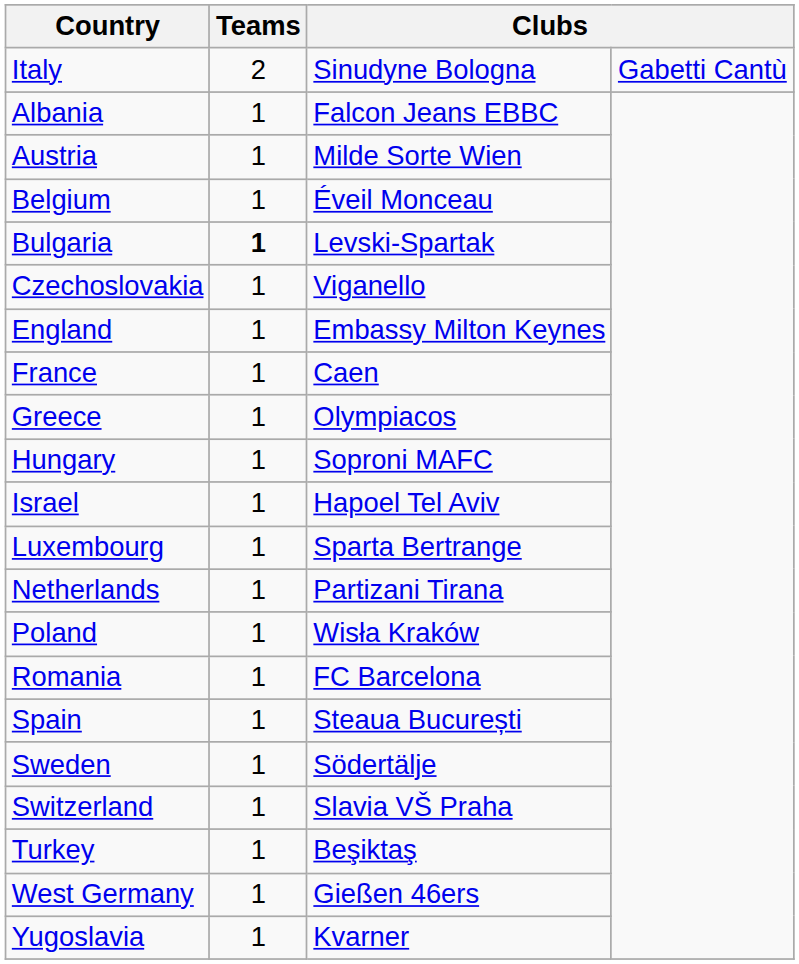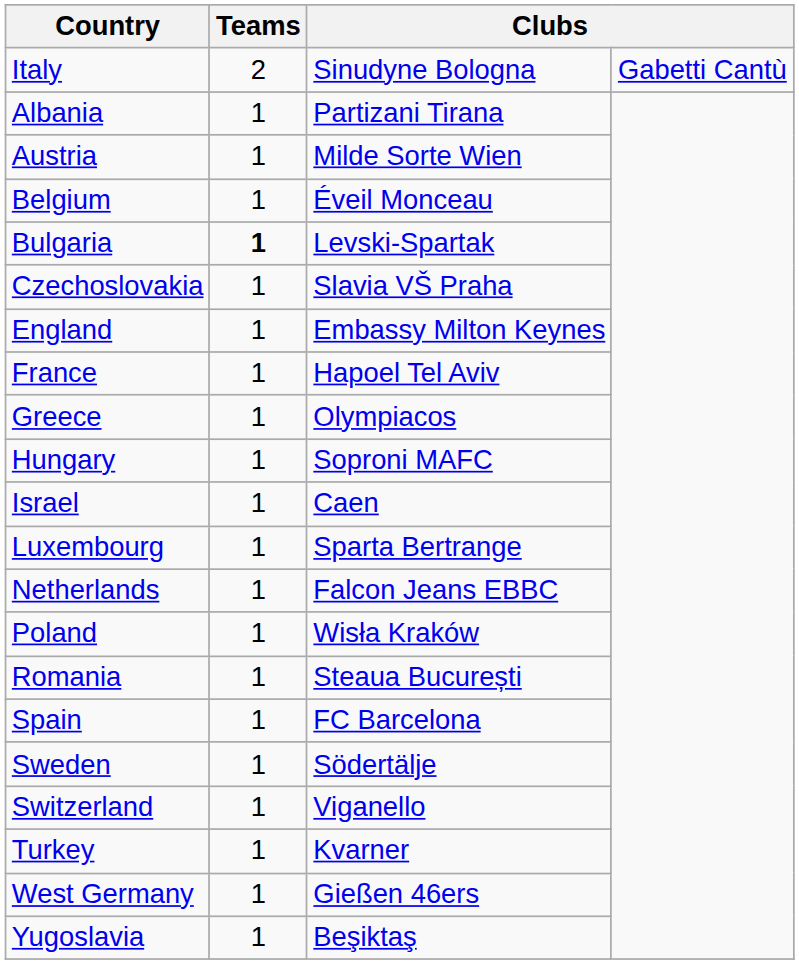Albania | column 3: Falcon Jeans EBBC -> Partizani Tirana
Czechoslovakia | column 3: Viganello -> Slavia VŠ Praha
France | column 3: Caen -> Hapoel Tel Aviv
Israel | column 3: Hapoel Tel Aviv -> Caen
Netherlands | column 3: Partizani Tirana -> Falcon Jeans EBBC
Romania | column 3: FC Barcelona -> Steaua București
Spain | column 3: Steaua București -> FC Barcelona
Switzerland | column 3: Slavia VŠ Praha -> Viganello
Turkey | column 3: Beşiktaş -> Kvarner
Yugoslavia | column 3: Kvarner -> Beşiktaş
